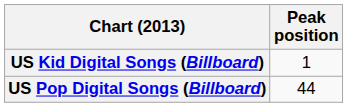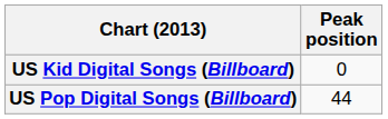US Kid Digital Songs (Billboard) | Peak position: 1 -> 0
